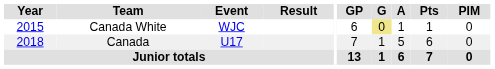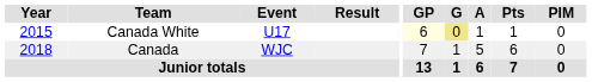Canada White | Event: WJC -> U17
Canada White | GP: no background -> lightyellow background
Canada | Event: U17 -> WJC
